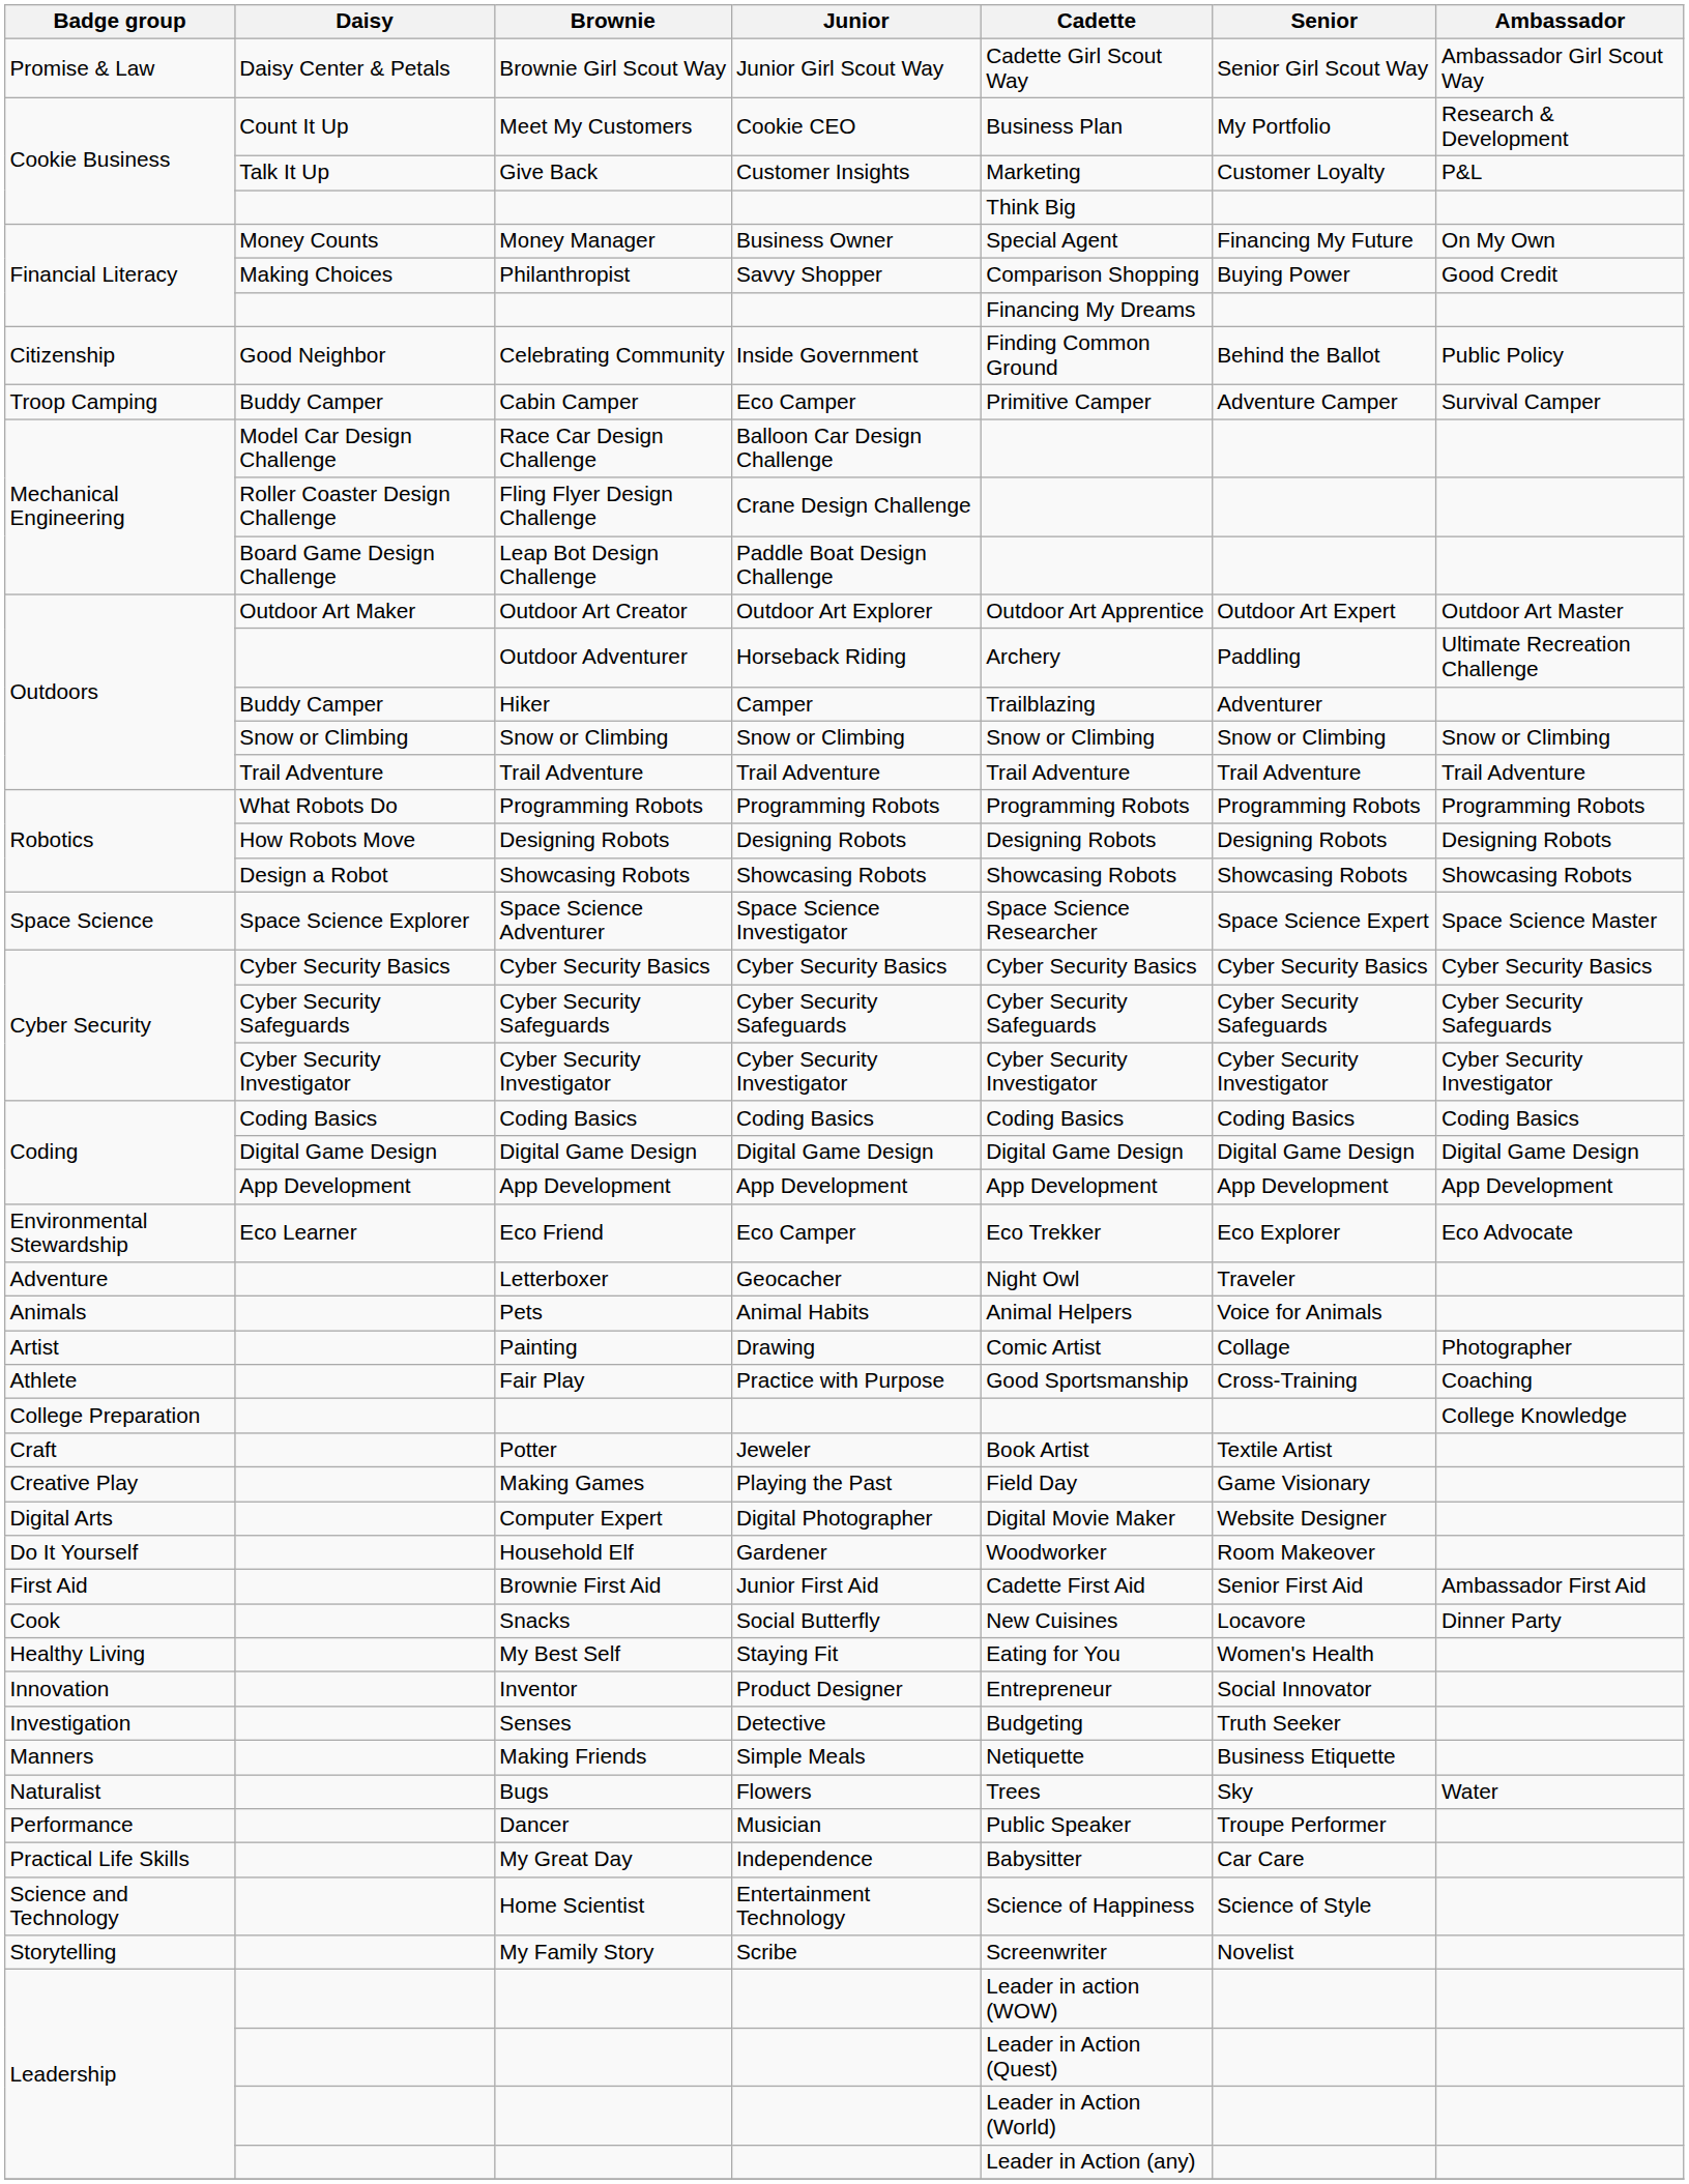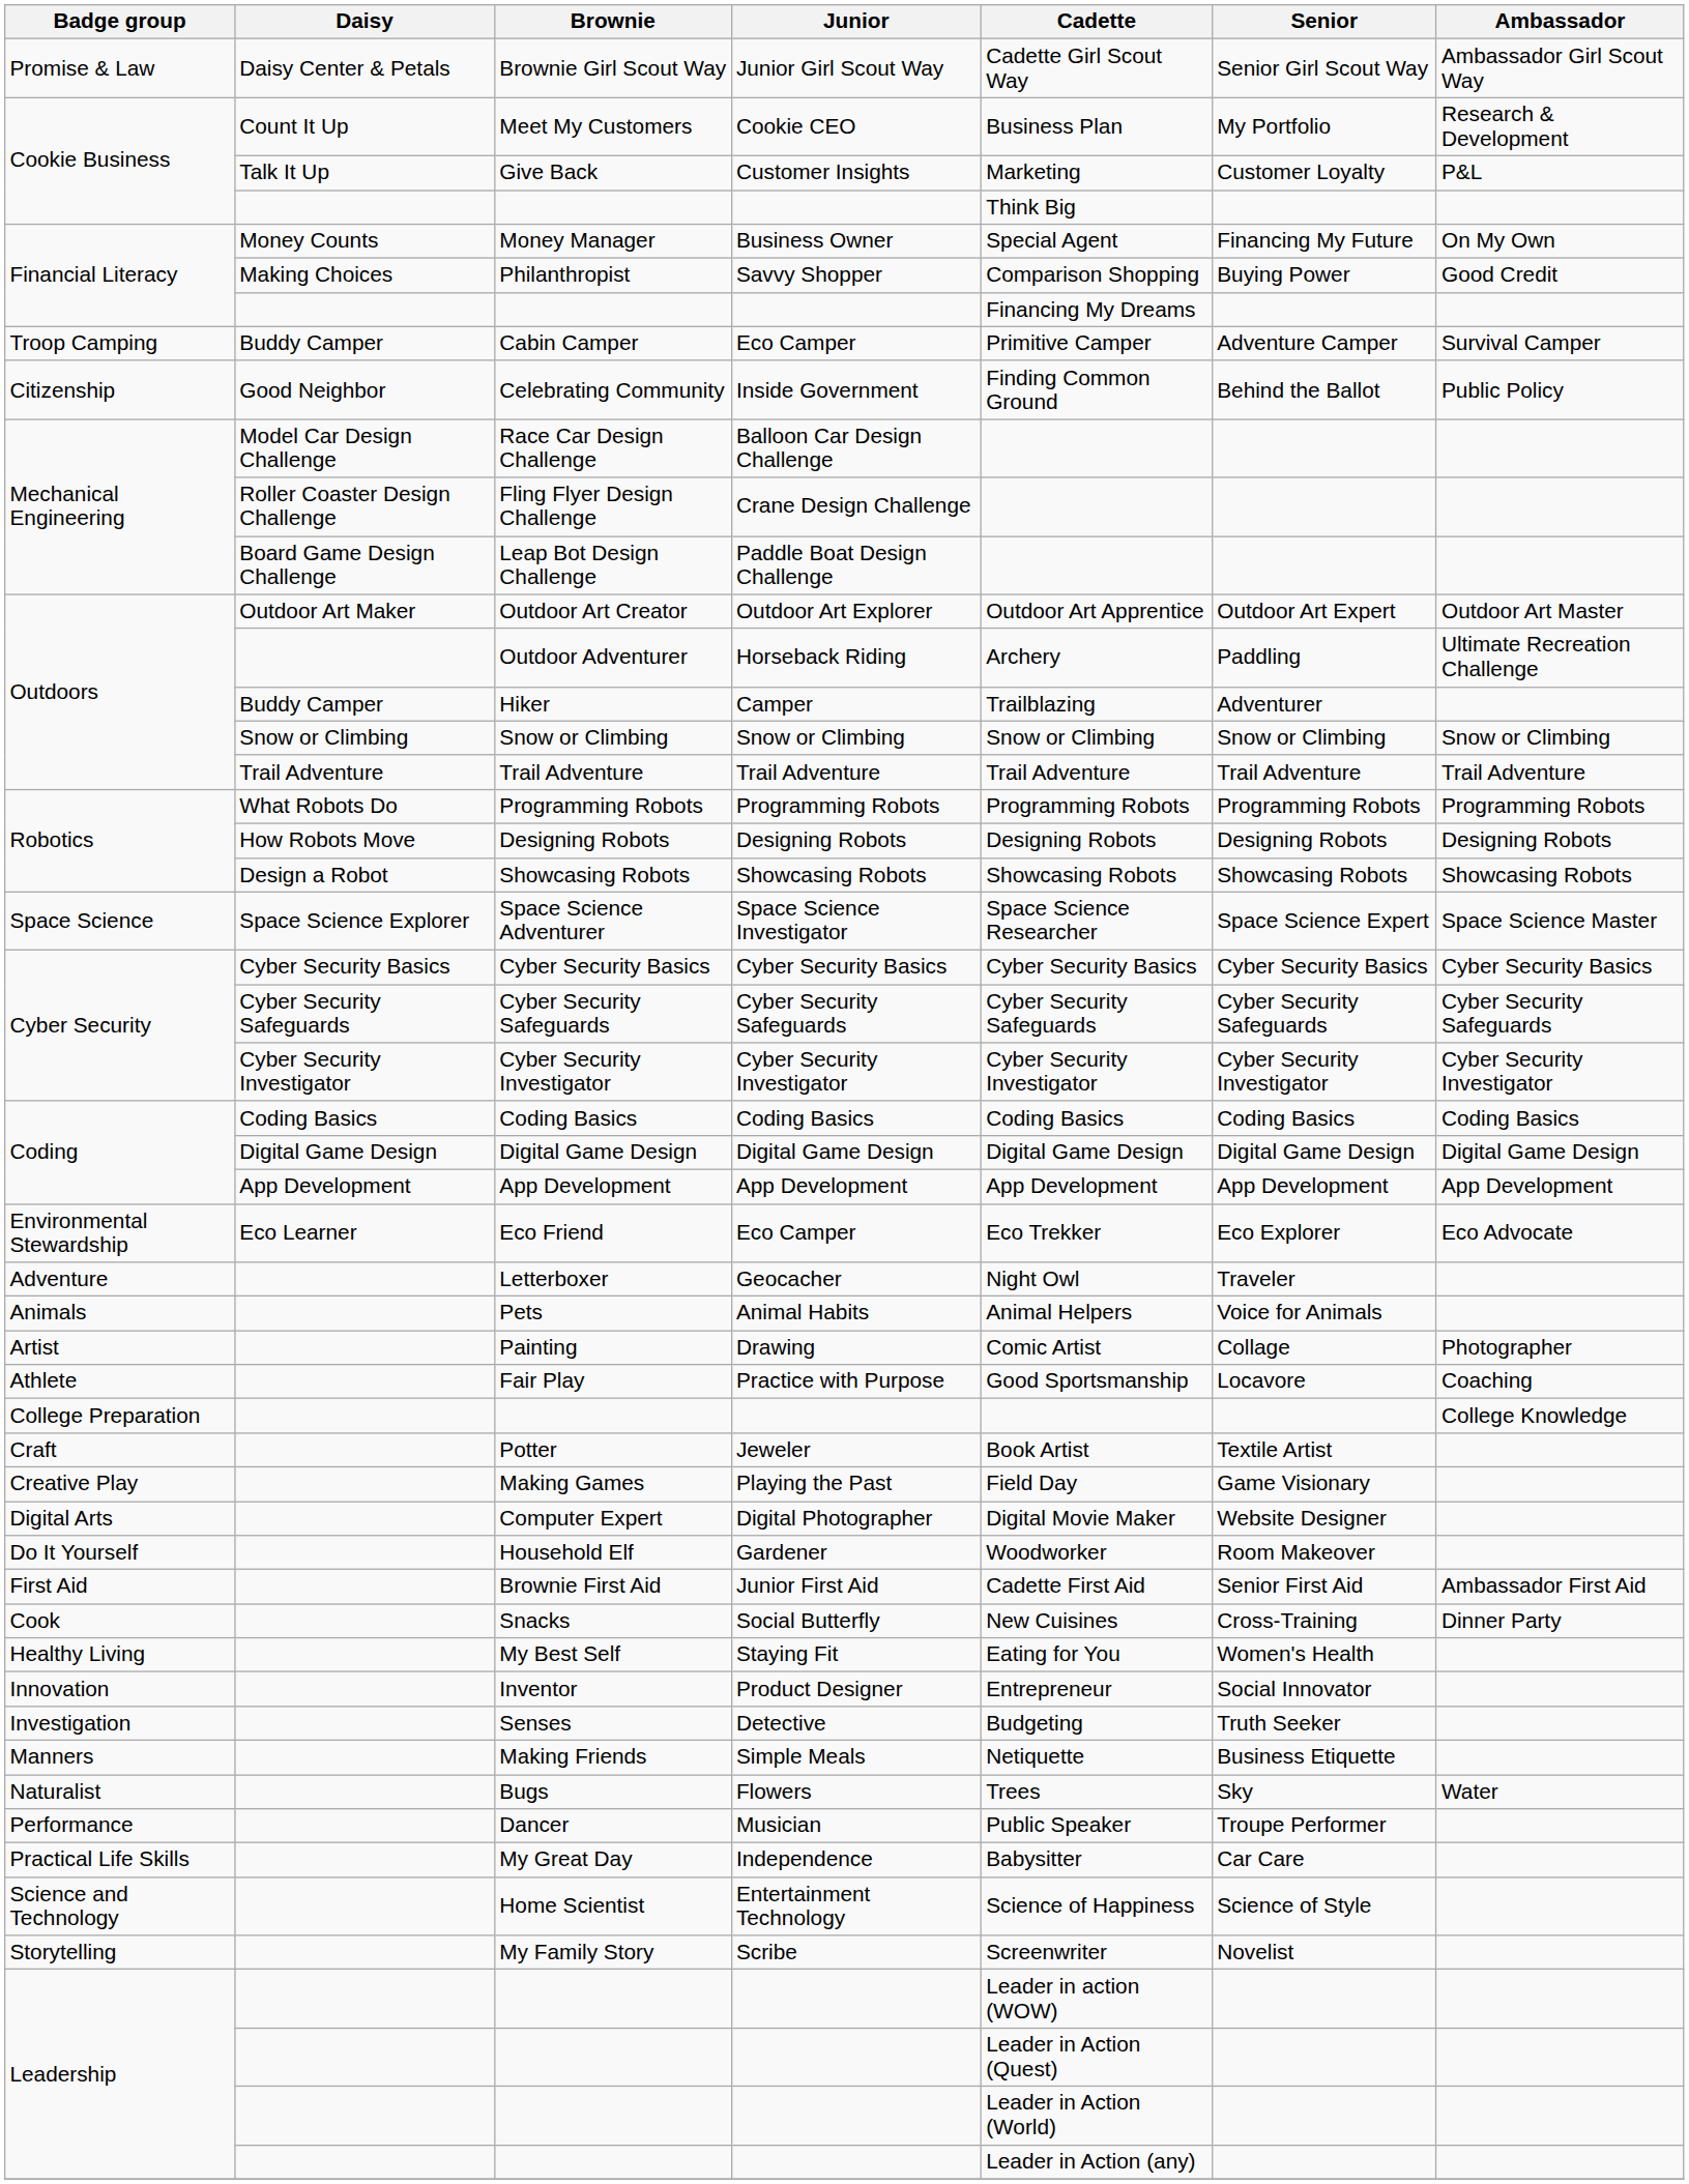rows swapped: Cabin Camper <-> Celebrating Community
Fair Play | Senior: Cross-Training -> Locavore
Snacks | Senior: Locavore -> Cross-Training
